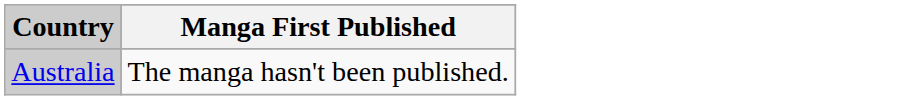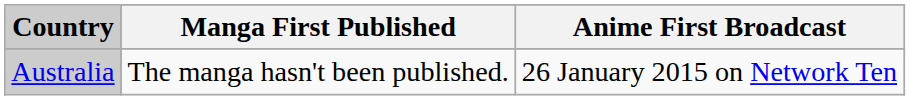+ column: Anime First Broadcast | 26 January 2015 on Network Ten
